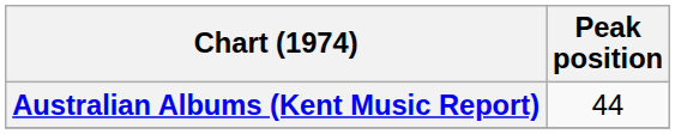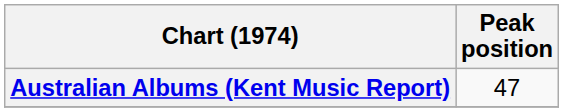Australian Albums (Kent Music Report) | Peak position: 44 -> 47
